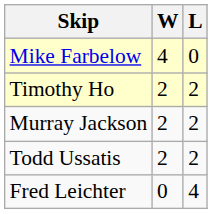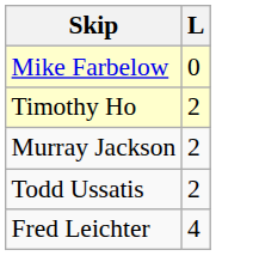- column: W | 4 | 2 | 2 | 2 | 0
